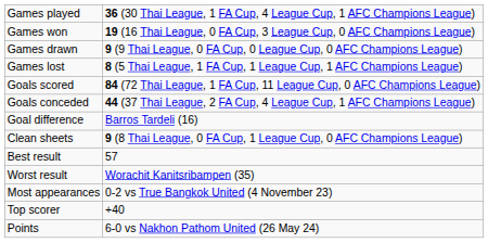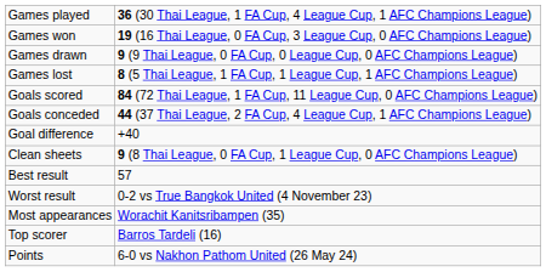Goal difference | column 2: Barros Tardeli (16) -> +40
Worst result | column 2: Worachit Kanitsribampen (35) -> 0-2 vs True Bangkok United (4 November 23)
Most appearances | column 2: 0-2 vs True Bangkok United (4 November 23) -> Worachit Kanitsribampen (35)
Top scorer | column 2: +40 -> Barros Tardeli (16)
